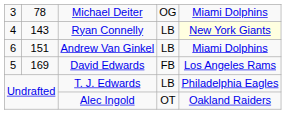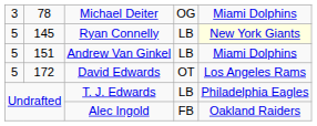Ryan Connelly | column 1: 4 -> 5
Ryan Connelly | column 2: 143 -> 145
Andrew Van Ginkel | column 1: 6 -> 5
David Edwards | column 2: 169 -> 172
David Edwards | column 4: FB -> OT
Alec Ingold | column 4: OT -> FB
